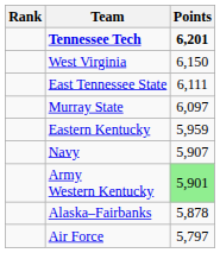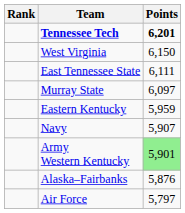Alaska–Fairbanks | Points: 5,878 -> 5,876
